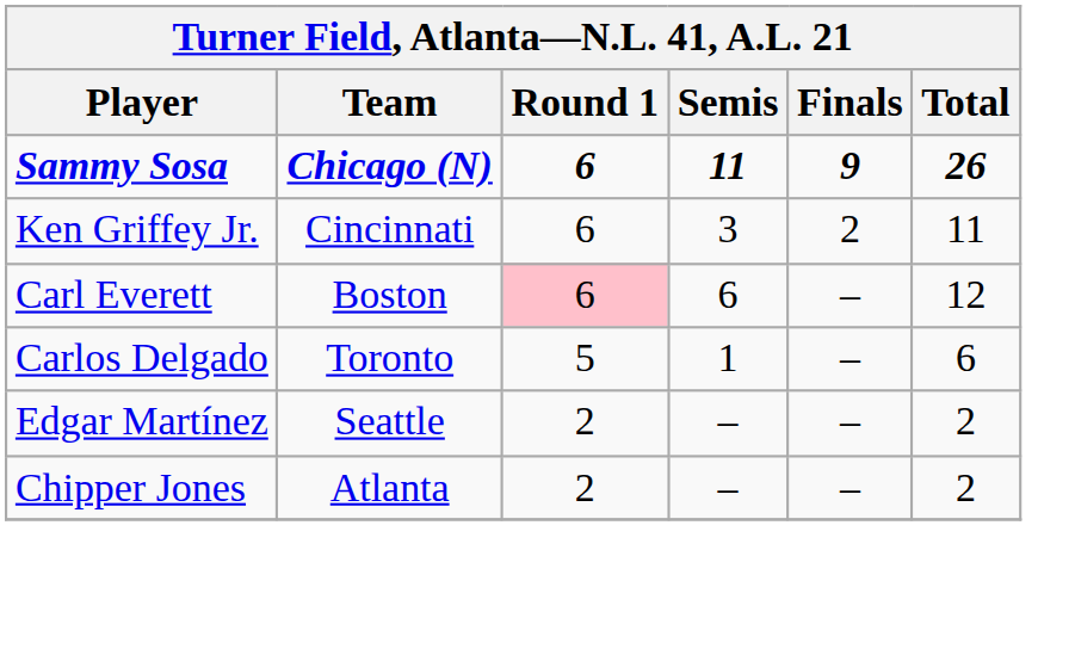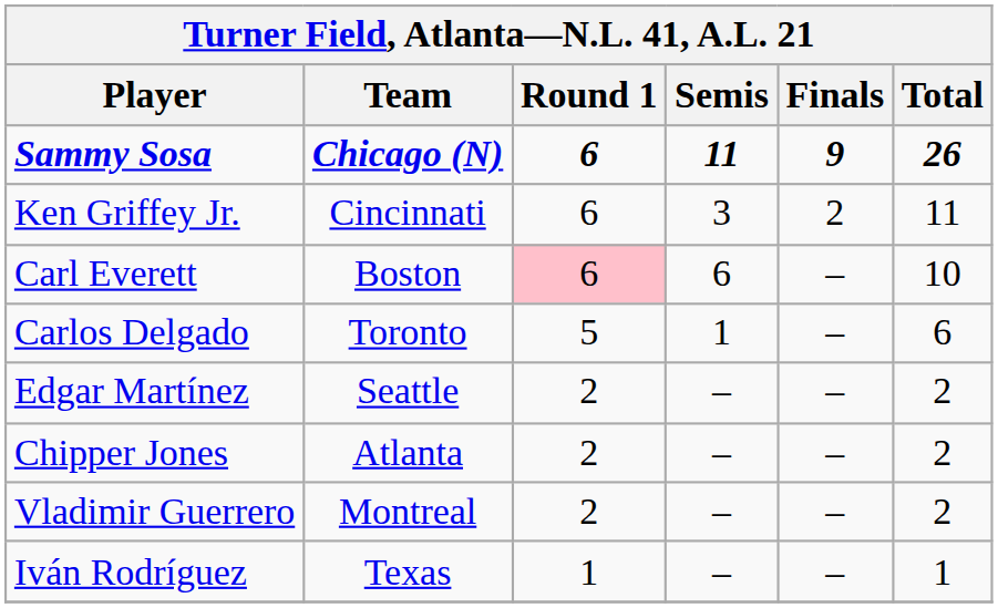Carl Everett | Total: 12 -> 10
+ row: Vladimir Guerrero | Montreal | 2 | – | – | 2
+ row: Iván Rodríguez | Texas | 1 | – | – | 1
